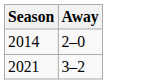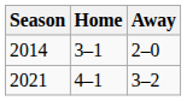+ column: Home | 3–1 | 4–1
